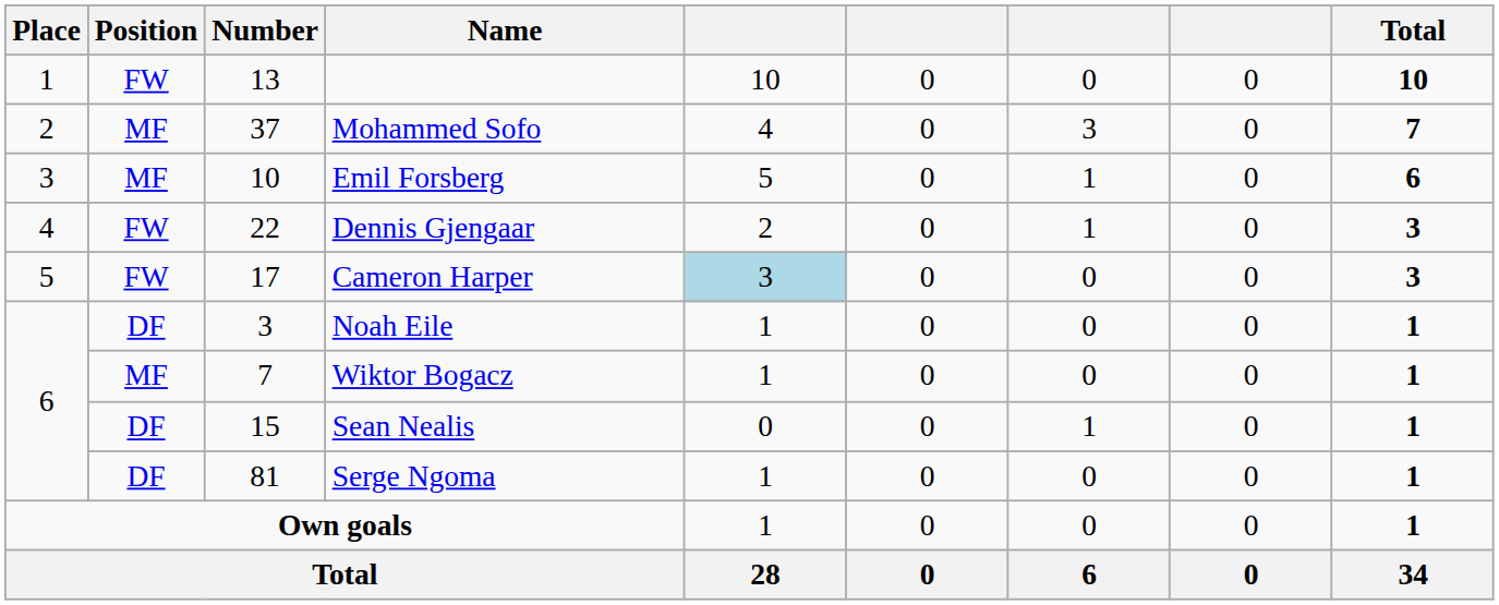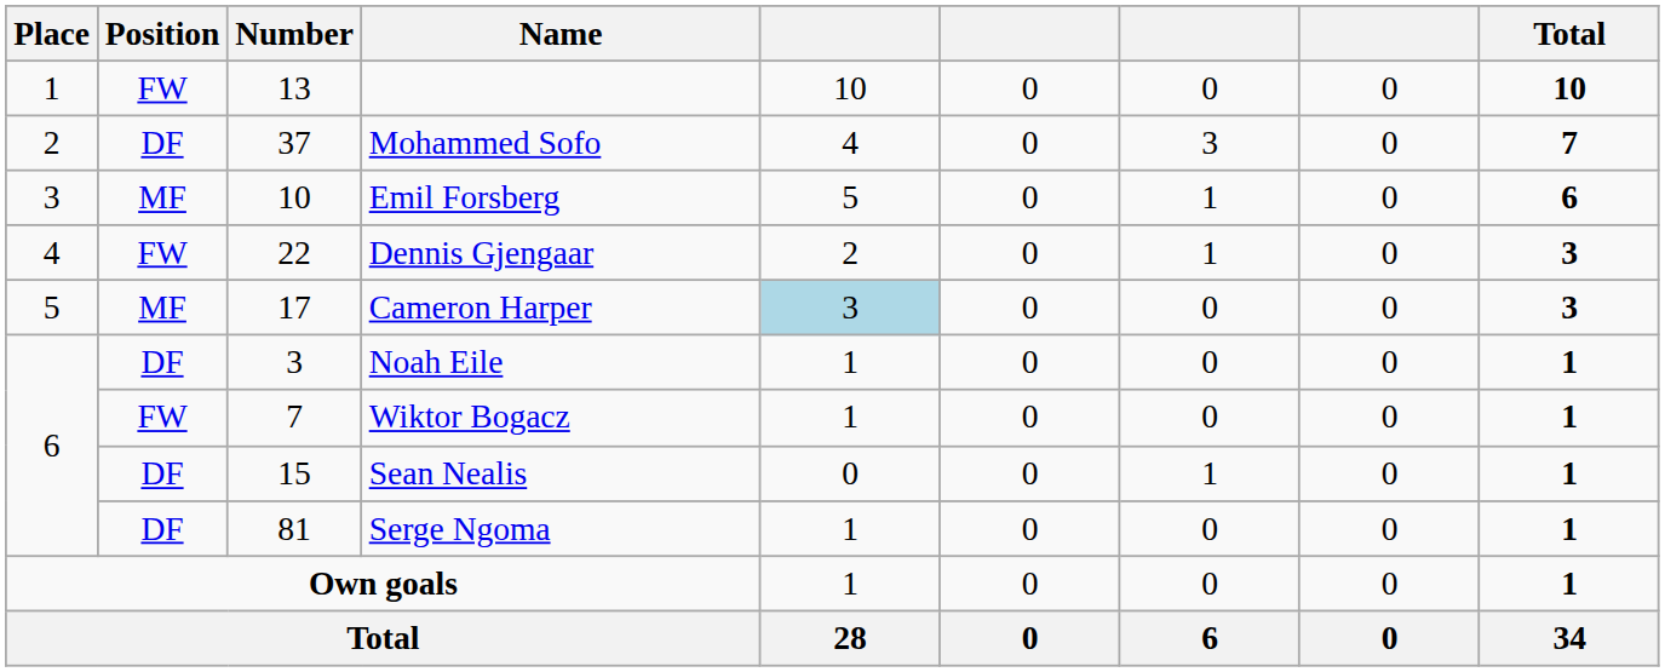Mohammed Sofo | Position: MF -> DF
Cameron Harper | Position: FW -> MF
Wiktor Bogacz | Position: MF -> FW
